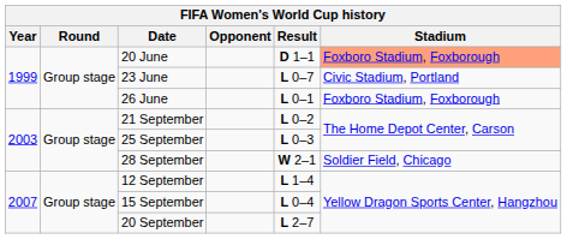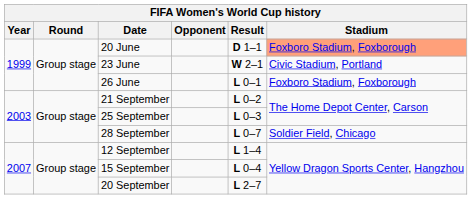23 June | Result: L 0–7 -> W 2–1
28 September | Result: W 2–1 -> L 0–7
